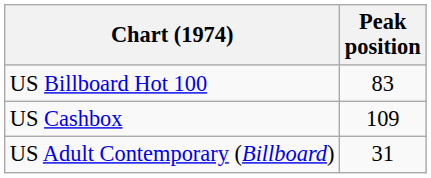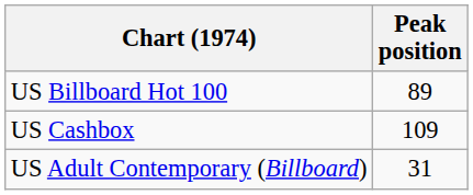US Billboard Hot 100 | Peak position: 83 -> 89
